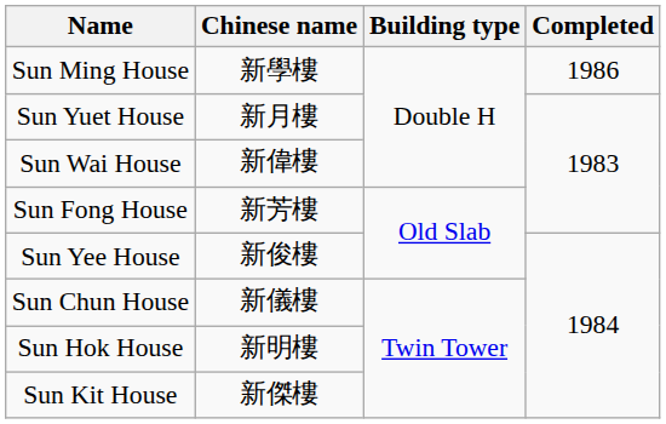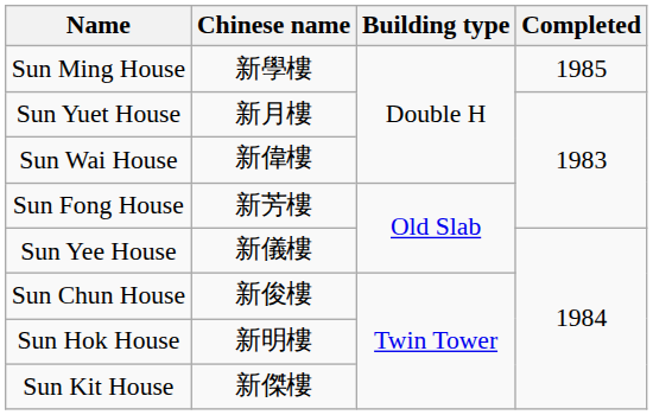Sun Ming House | Completed: 1986 -> 1985
Sun Yee House | Chinese name: 新俊樓 -> 新儀樓
Sun Chun House | Chinese name: 新儀樓 -> 新俊樓
